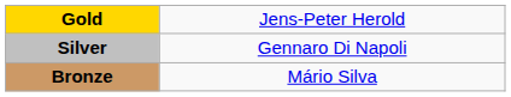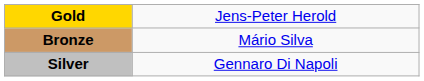rows swapped: Silver <-> Bronze
